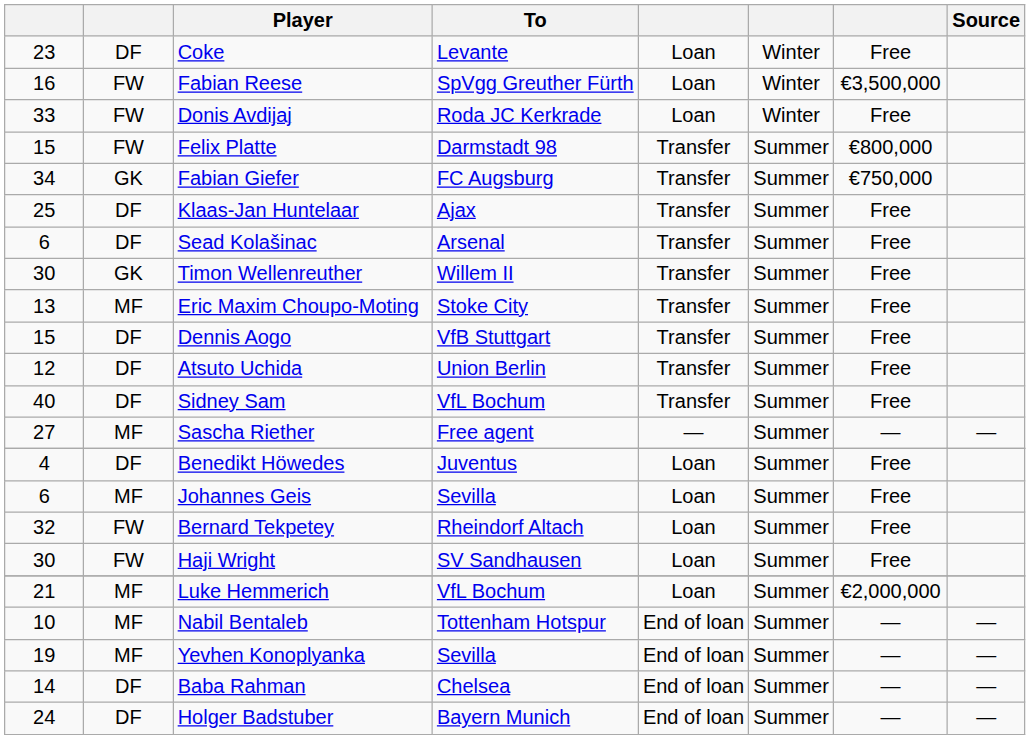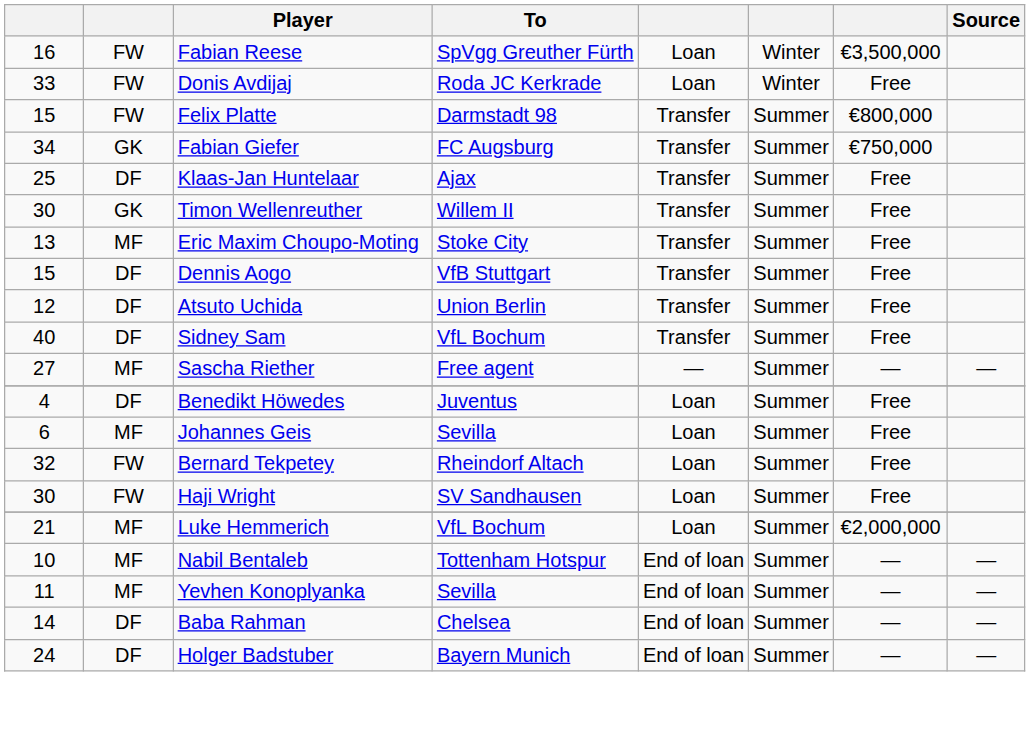- row: 23 | DF | Coke | Levante | Loan | Winter | Free
- row: 6 | DF | Sead Kolašinac | Arsenal | Transfer | Summer | Free
Yevhen Konoplyanka | column 1: 19 -> 11
